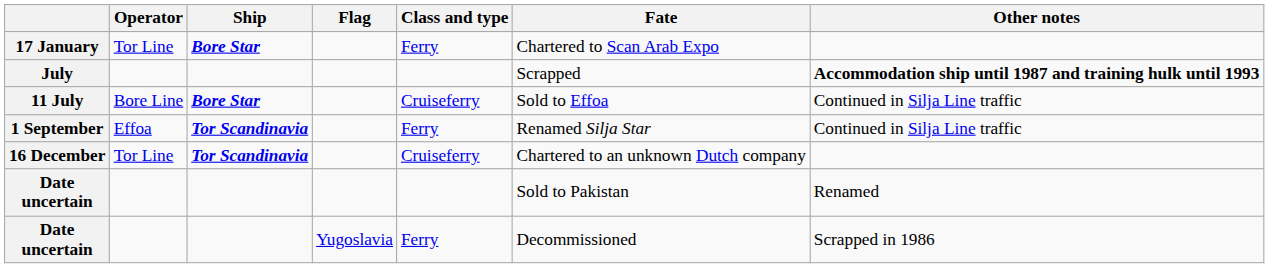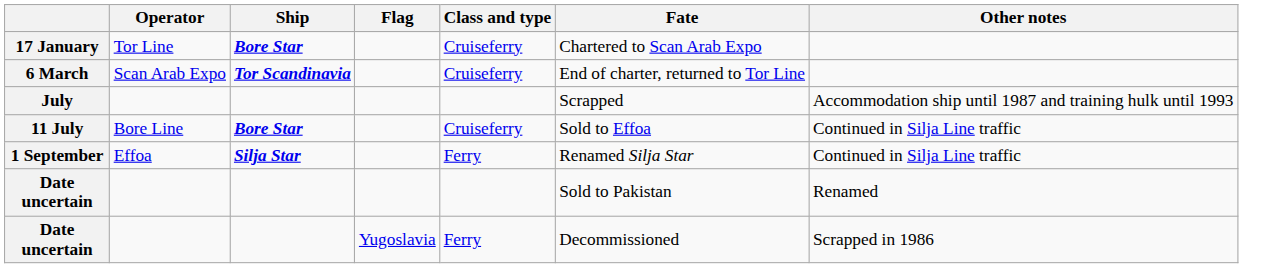17 January | Class and type: Ferry -> Cruiseferry
+ row: 6 March | Scan Arab Expo | Tor Scandinavia | Cruiseferry | End of charter, returned to Tor Line
July | Other notes: bold -> normal
1 September | Ship: Tor Scandinavia -> Silja Star
- row: 16 December | Tor Line | Tor Scandinavia | Cruiseferry | Chartered to an unknown Dutch company
